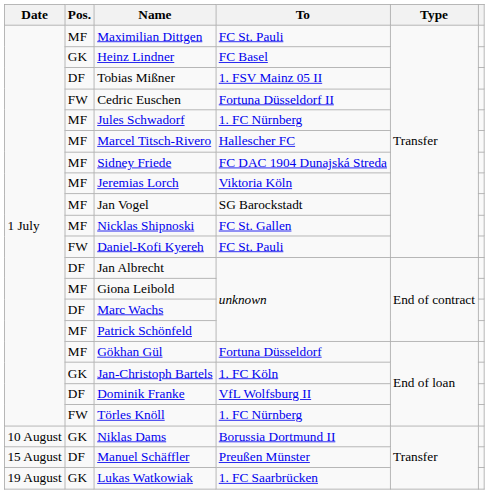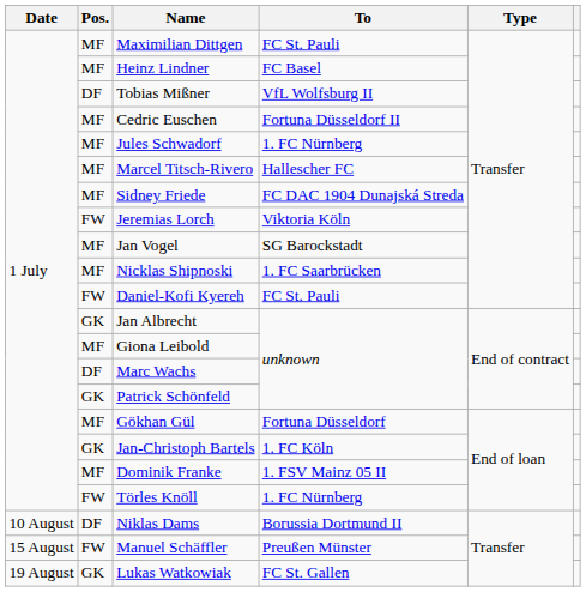Heinz Lindner | Pos.: GK -> MF
Tobias Mißner | To: 1. FSV Mainz 05 II -> VfL Wolfsburg II
Cedric Euschen | Pos.: FW -> MF
Jeremias Lorch | Pos.: MF -> FW
Nicklas Shipnoski | To: FC St. Gallen -> 1. FC Saarbrücken
Jan Albrecht | Pos.: DF -> GK
Patrick Schönfeld | Pos.: MF -> GK
Dominik Franke | Pos.: DF -> MF
Dominik Franke | To: VfL Wolfsburg II -> 1. FSV Mainz 05 II
Niklas Dams | Pos.: GK -> DF
Manuel Schäffler | Pos.: DF -> FW
Lukas Watkowiak | To: 1. FC Saarbrücken -> FC St. Gallen
